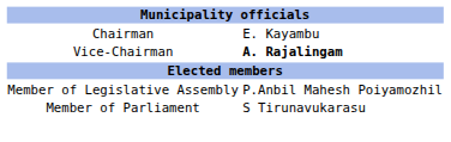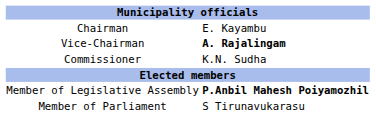+ row: Commissioner | K.N. Sudha
Member of Legislative Assembly | column 2: normal -> bold
